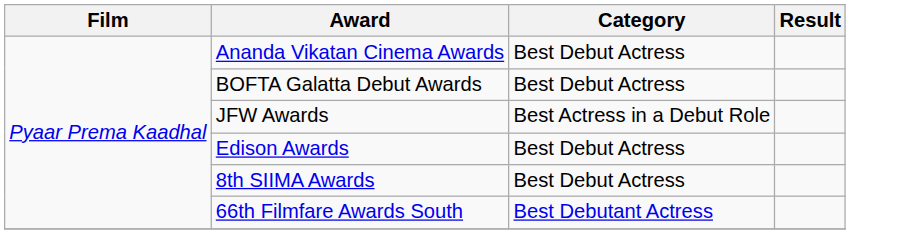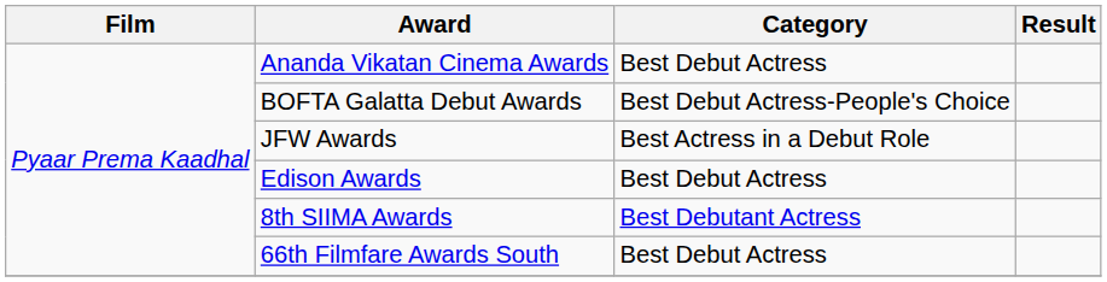BOFTA Galatta Debut Awards | Category: Best Debut Actress -> Best Debut Actress-People's Choice
8th SIIMA Awards | Category: Best Debut Actress -> Best Debutant Actress
66th Filmfare Awards South | Category: Best Debutant Actress -> Best Debut Actress
